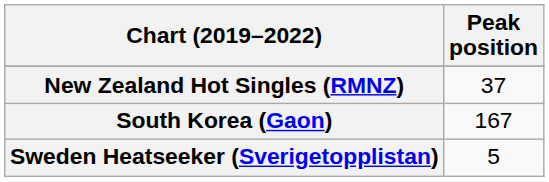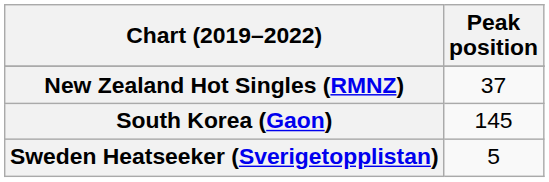South Korea (Gaon) | Peak position: 167 -> 145
